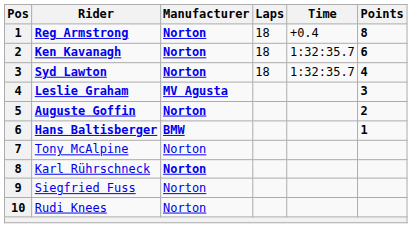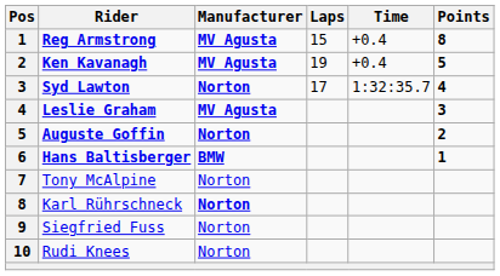Reg Armstrong | Manufacturer: Norton -> MV Agusta
Reg Armstrong | Laps: 18 -> 15
Ken Kavanagh | Manufacturer: Norton -> MV Agusta
Ken Kavanagh | Laps: 18 -> 19
Ken Kavanagh | Time: 1:32:35.7 -> +0.4
Ken Kavanagh | Points: 6 -> 5
Syd Lawton | Laps: 18 -> 17
